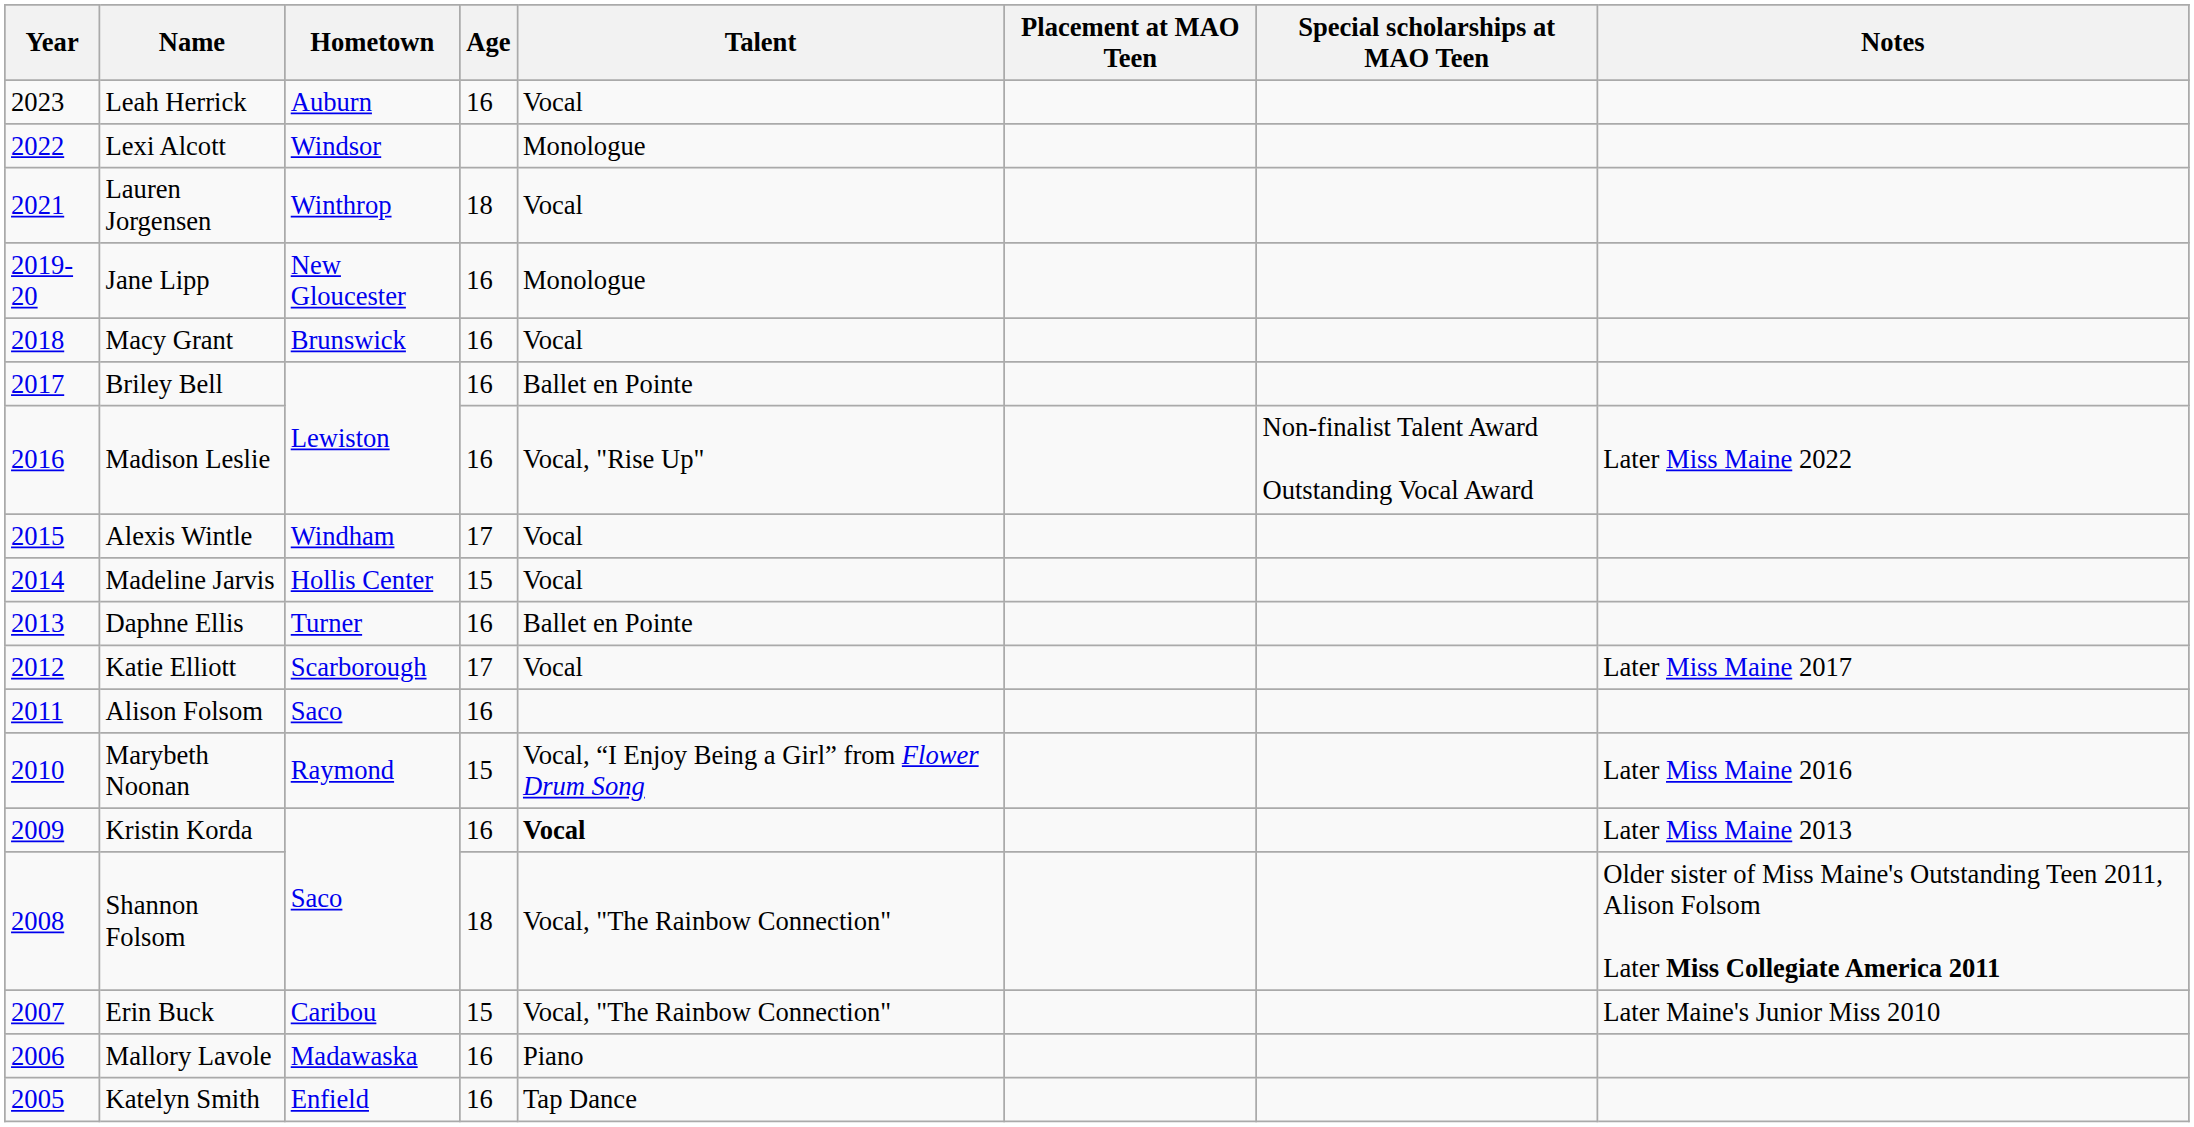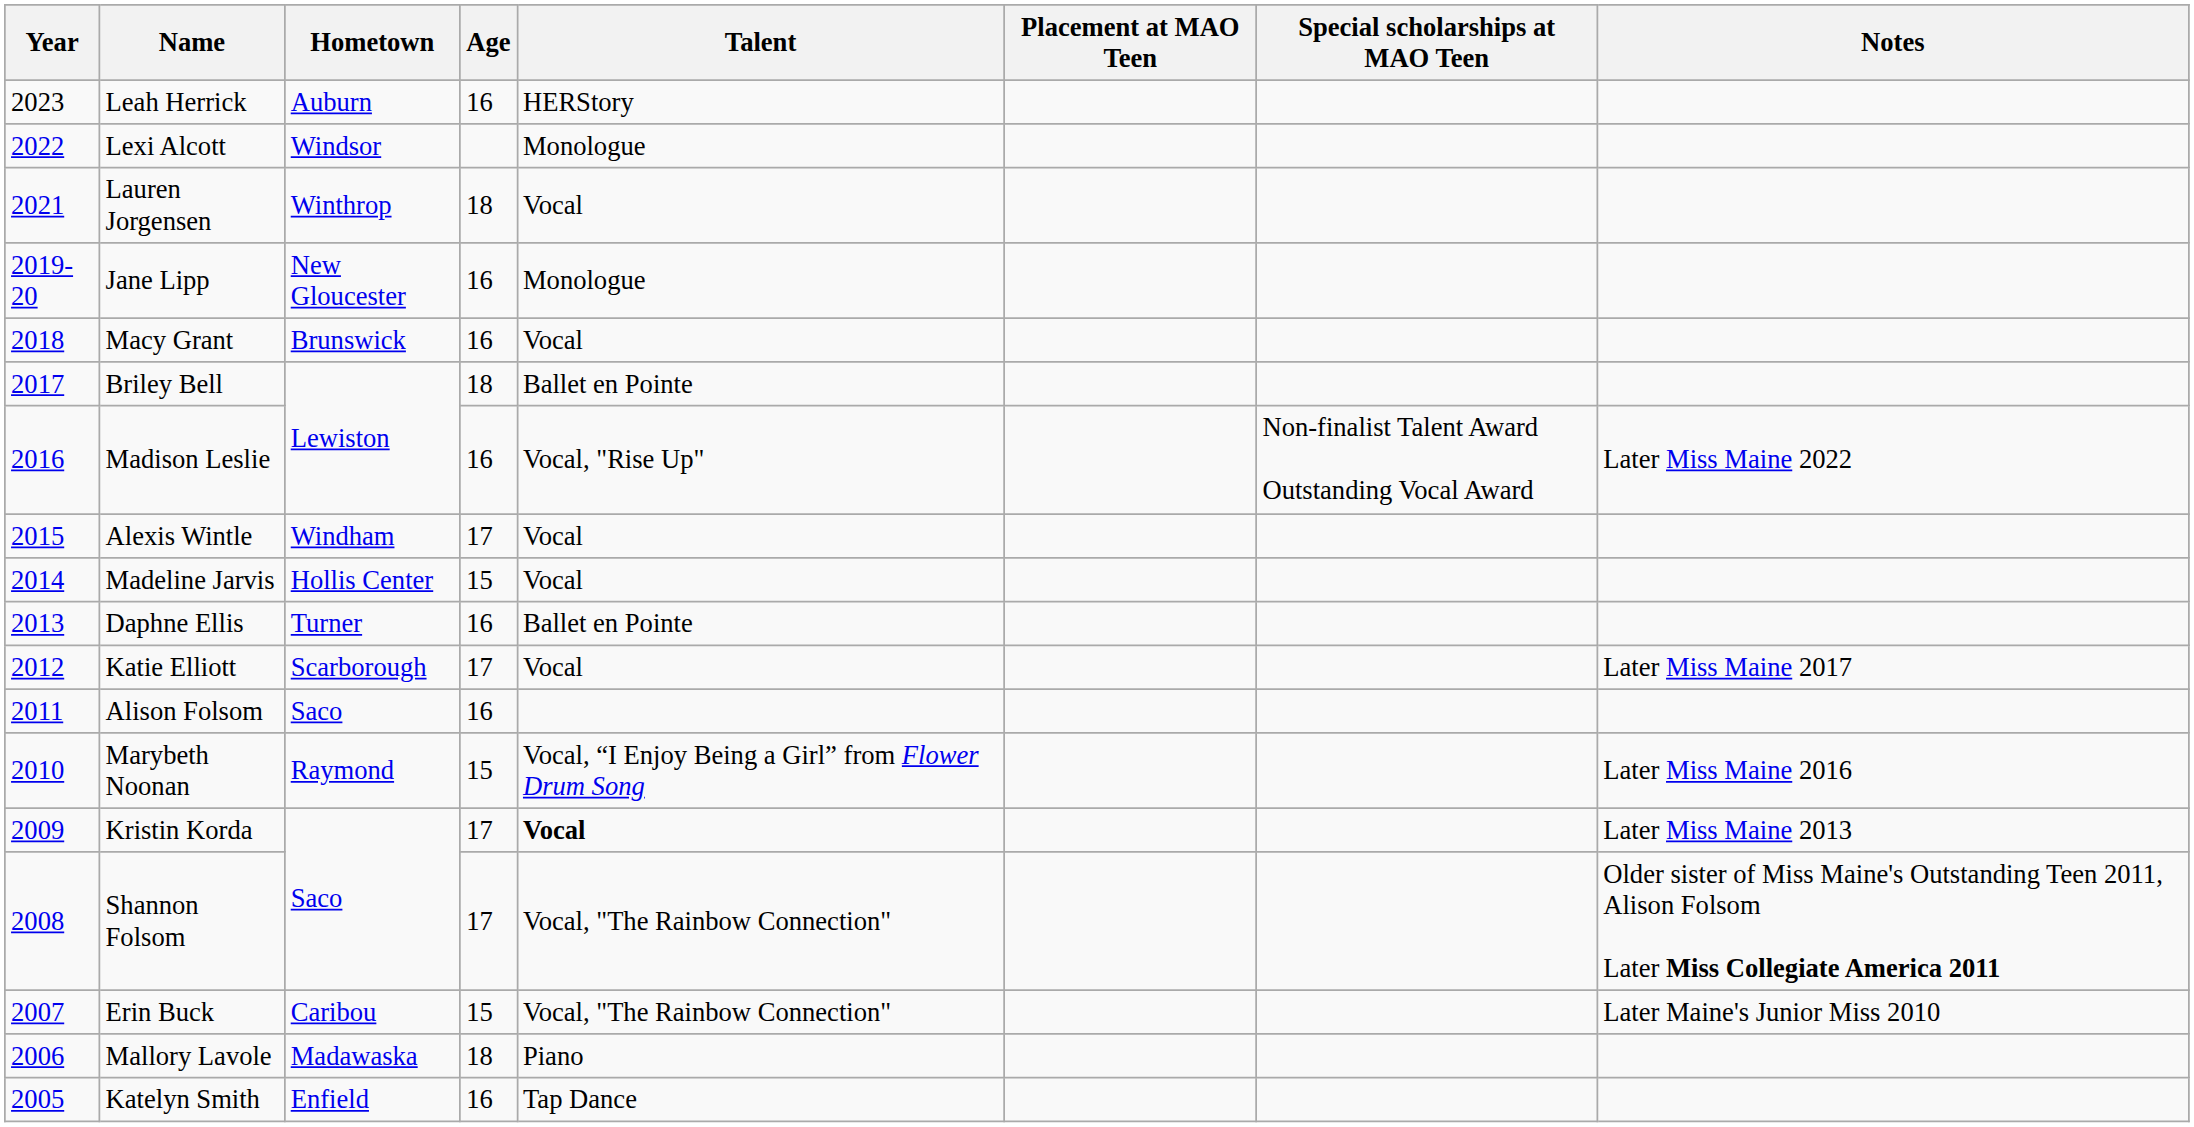Leah Herrick | Talent: Vocal -> HERStory
Briley Bell | Age: 16 -> 18
Kristin Korda | Age: 16 -> 17
Shannon Folsom | Age: 18 -> 17
Mallory Lavole | Age: 16 -> 18
